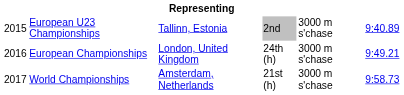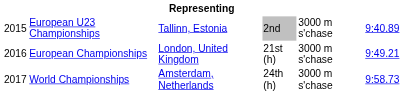European Championships | column 4: 24th (h) -> 21st (h)
World Championships | column 4: 21st (h) -> 24th (h)
